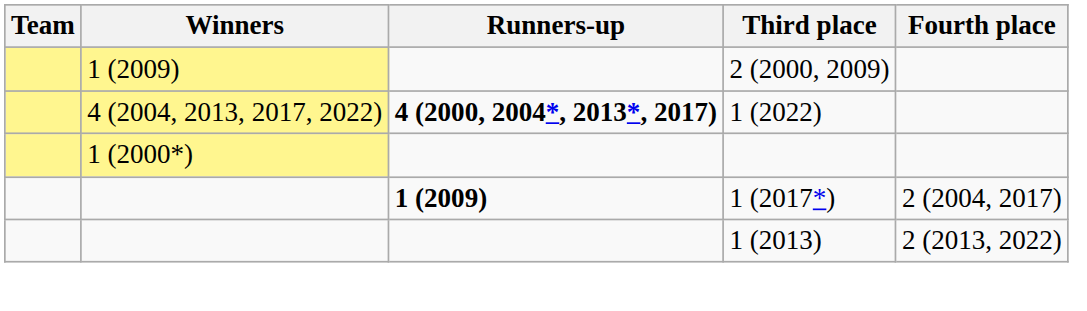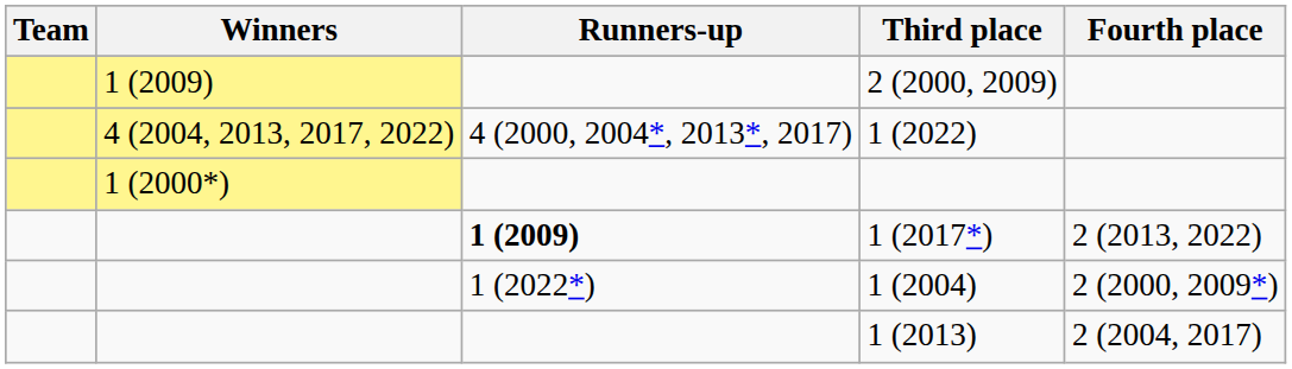1 (2022) | Runners-up: bold -> normal
1 (2017*) | Fourth place: 2 (2004, 2017) -> 2 (2013, 2022)
+ row: 1 (2022*) | 1 (2004) | 2 (2000, 2009*)
1 (2013) | Fourth place: 2 (2013, 2022) -> 2 (2004, 2017)
